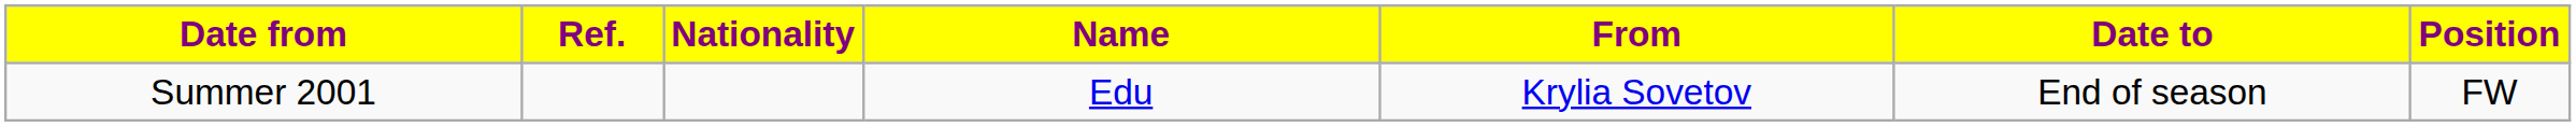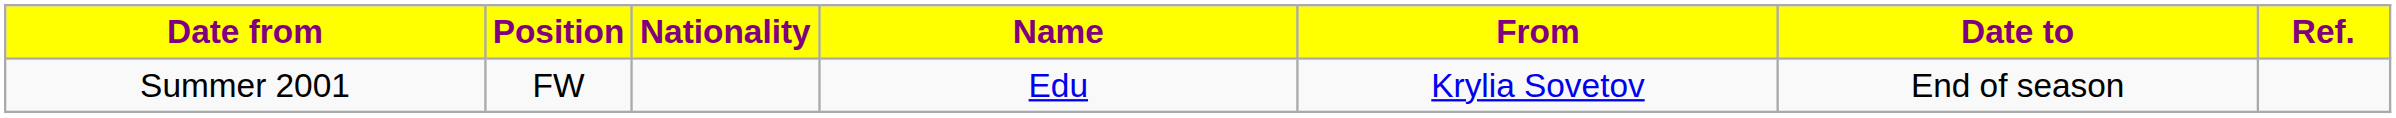columns swapped: Position <-> Ref.
